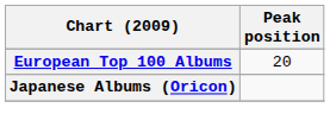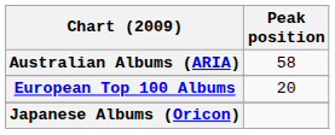+ row: Australian Albums (ARIA) | 58
